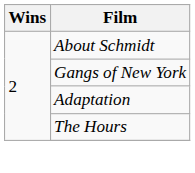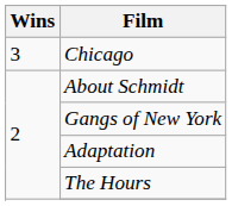+ row: 3 | Chicago
